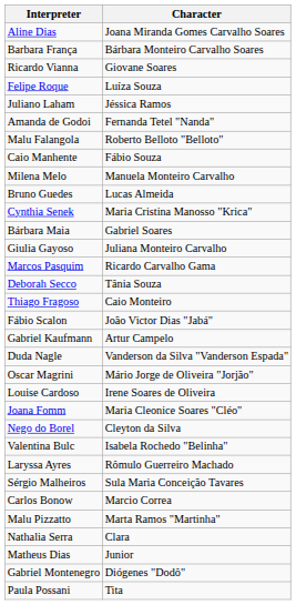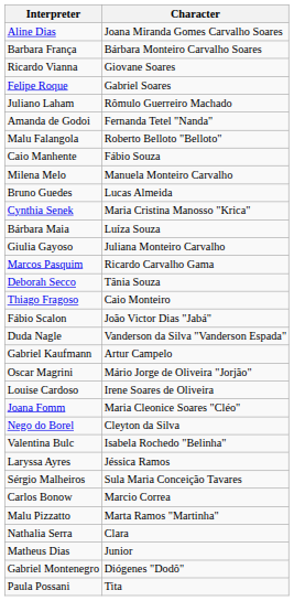Felipe Roque | Character: Luíza Souza -> Gabriel Soares
Juliano Laham | Character: Jéssica Ramos -> Rômulo Guerreiro Machado
Bárbara Maia | Character: Gabriel Soares -> Luíza Souza
rows swapped: Gabriel Kaufmann <-> Duda Nagle
Laryssa Ayres | Character: Rômulo Guerreiro Machado -> Jéssica Ramos
